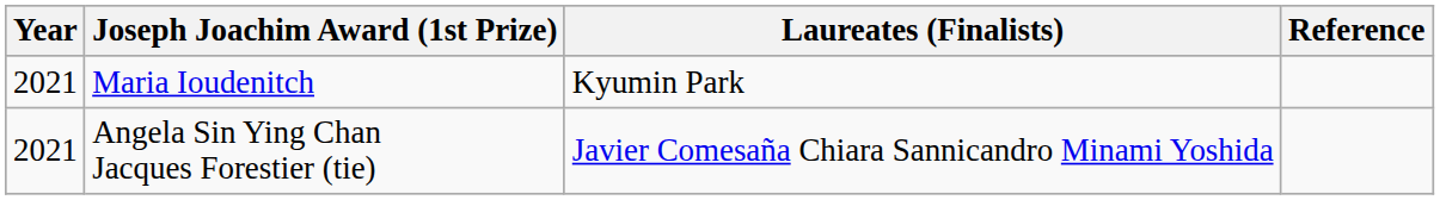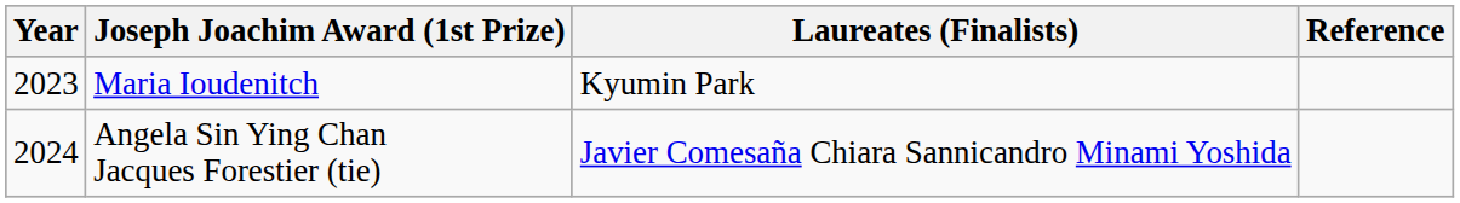Maria Ioudenitch | Year: 2021 -> 2023
Angela Sin Ying Chan Jacques Forestier (tie) | Year: 2021 -> 2024
